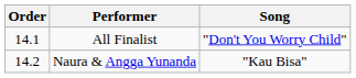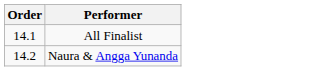- column: Song | "Don't You Worry Child" | "Kau Bisa"
